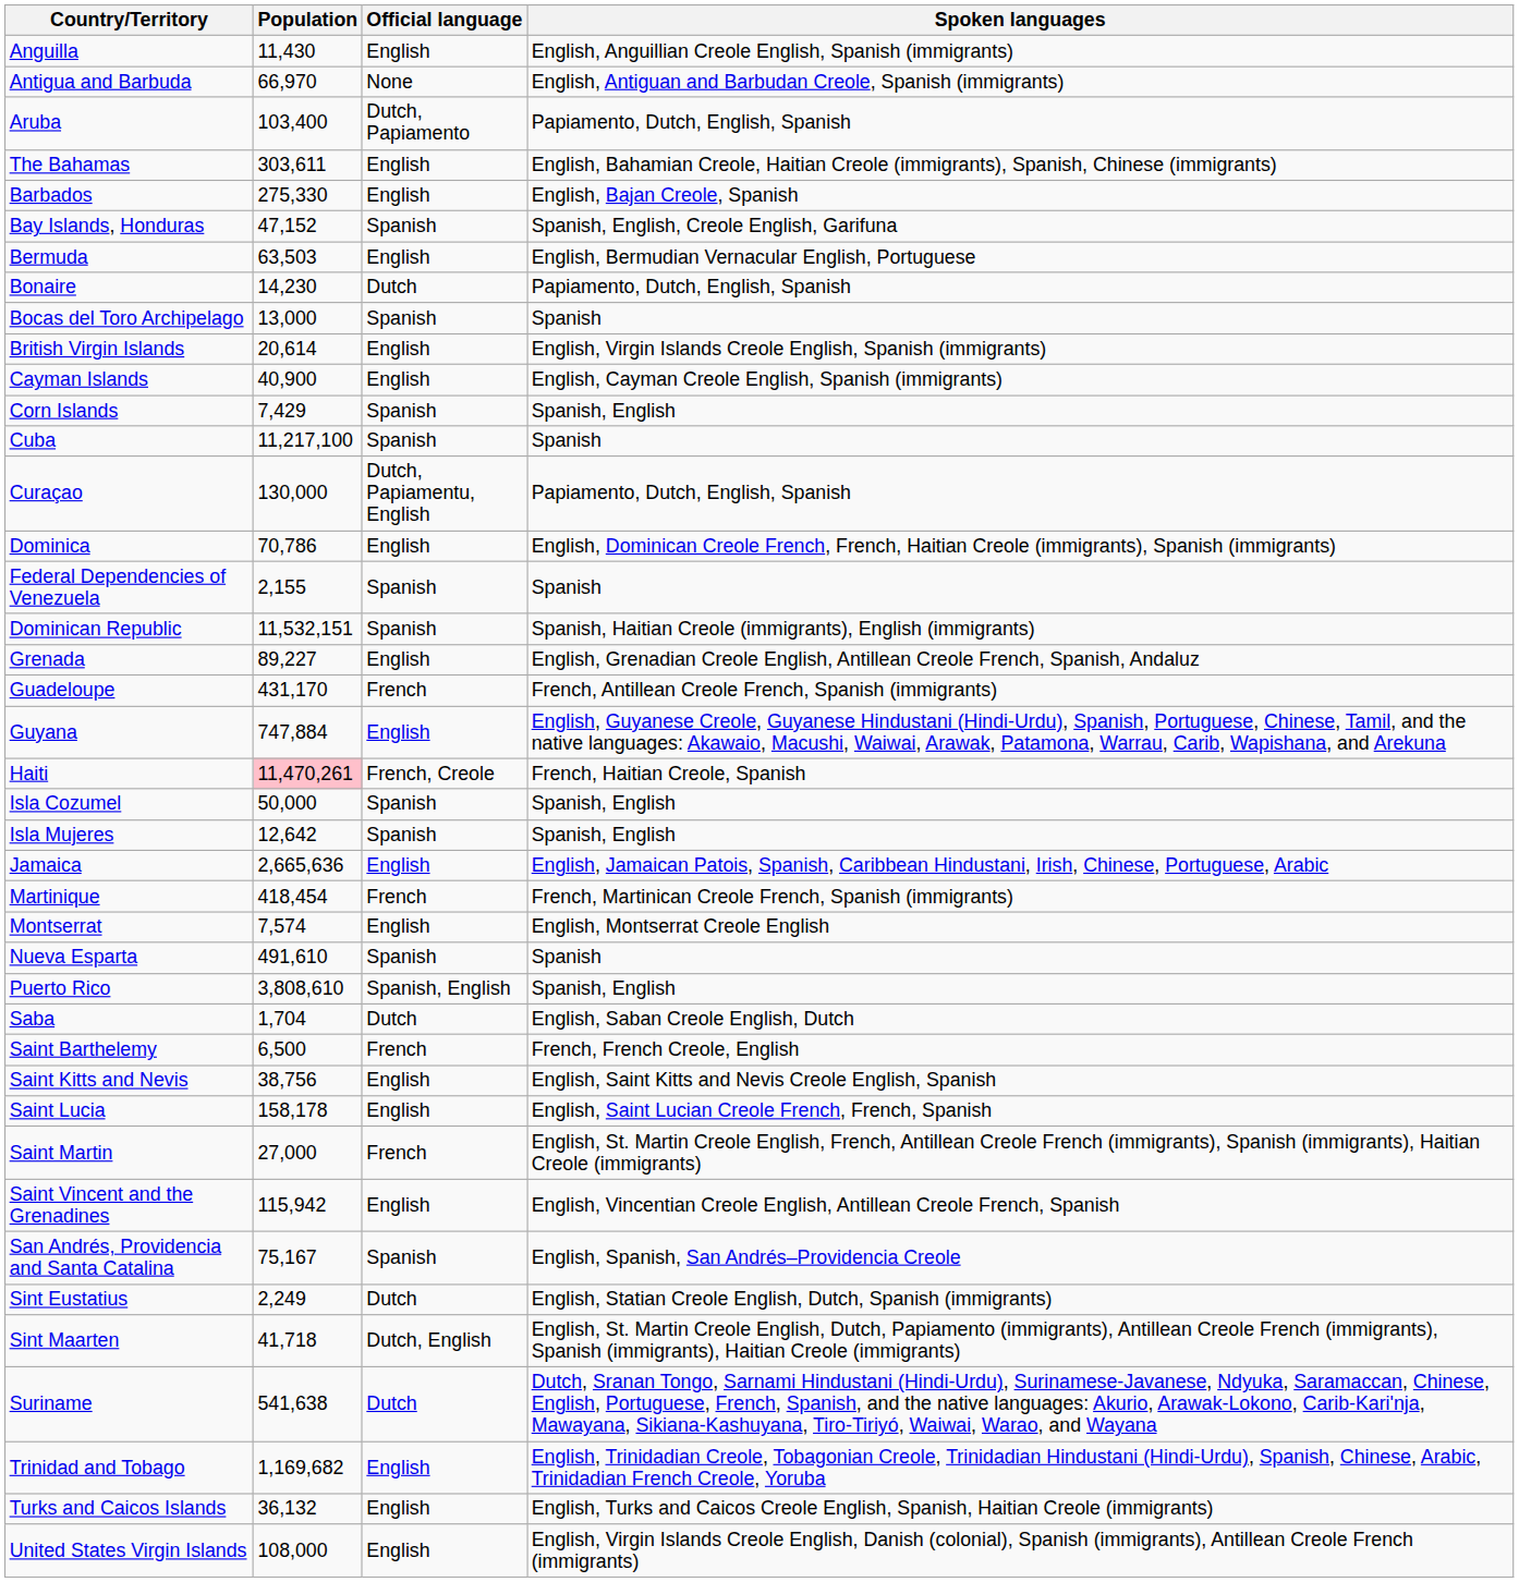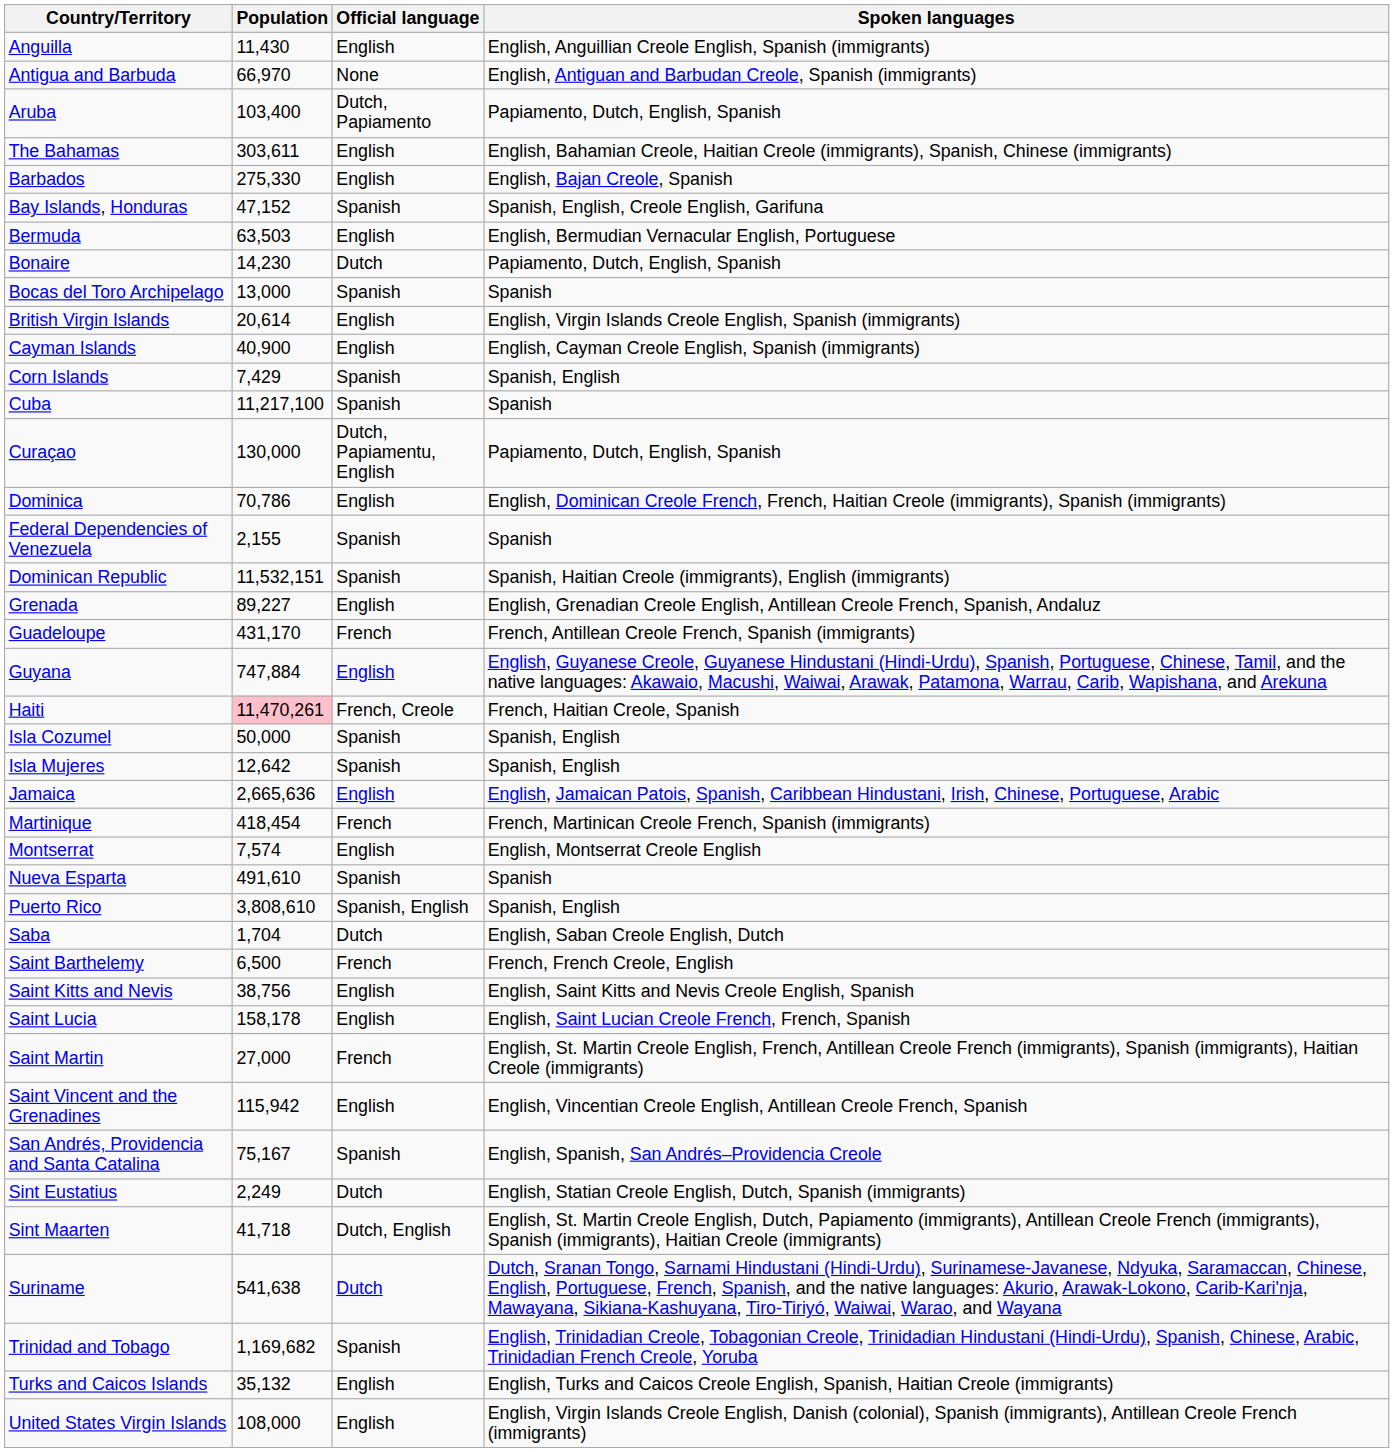Trinidad and Tobago | Official language: English -> Spanish
Turks and Caicos Islands | Population: 36,132 -> 35,132
